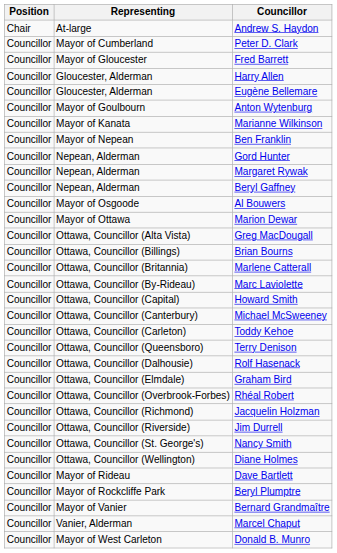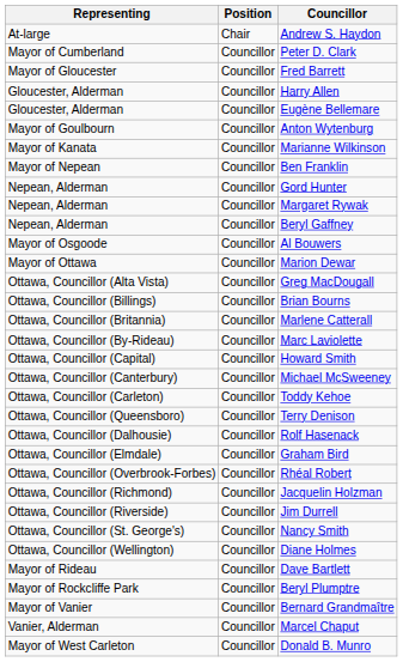columns swapped: Position <-> Representing
